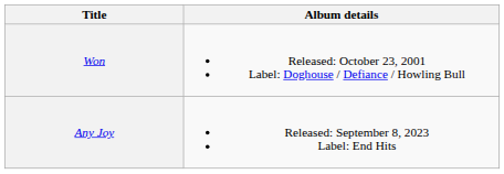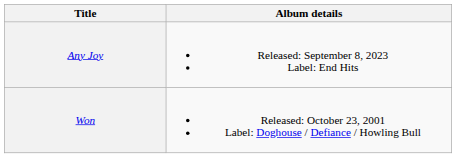rows swapped: Won <-> Any Joy
